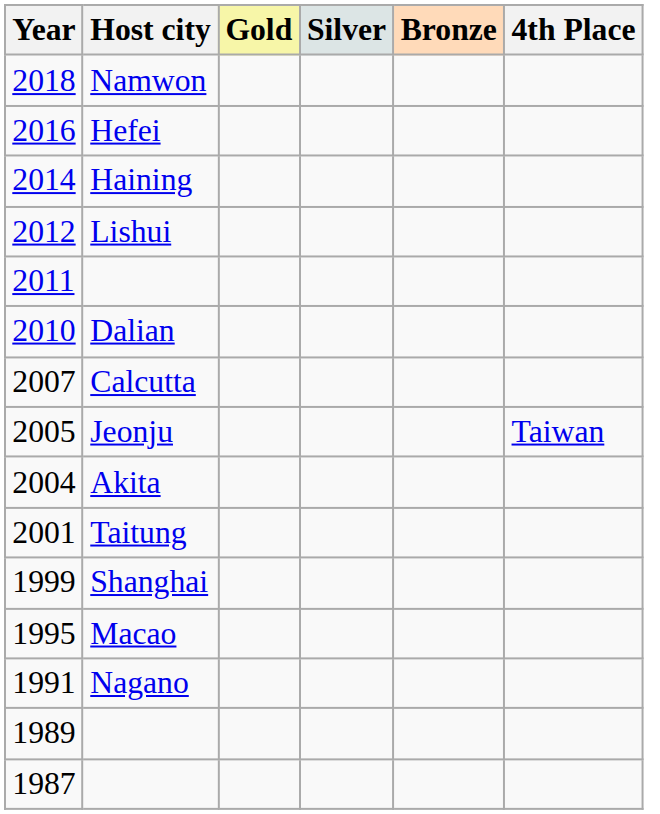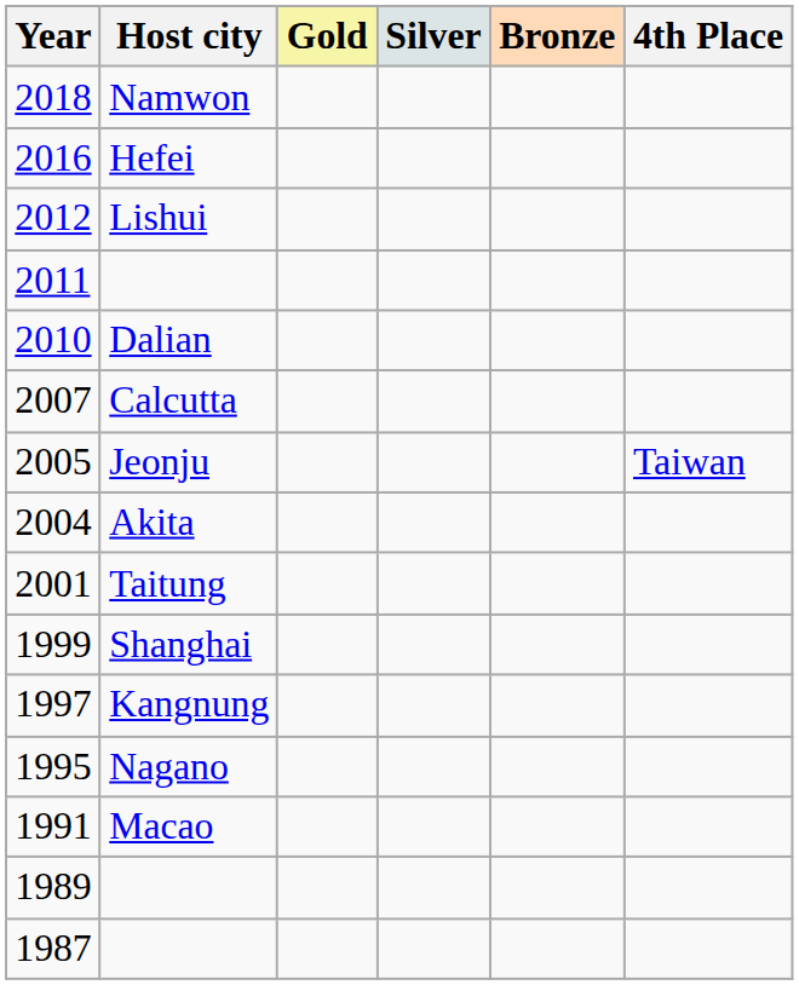- row: 2014 | Haining
+ row: 1997 | Kangnung
1995 | Host city: Macao -> Nagano
1991 | Host city: Nagano -> Macao
